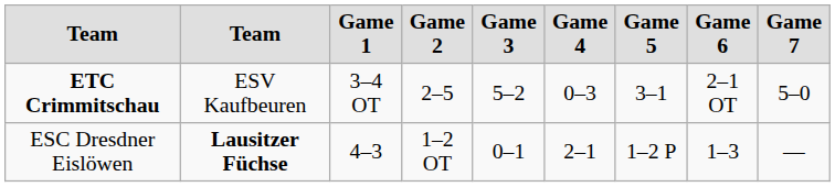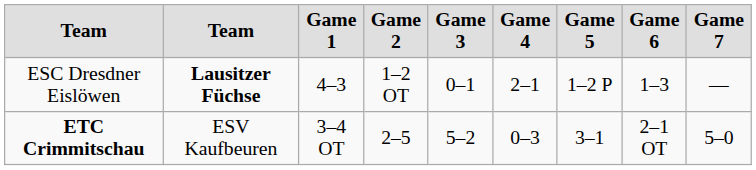rows swapped: ESC Dresdner Eislöwen <-> ETC Crimmitschau
